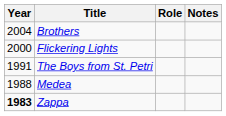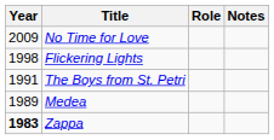+ row: 2009 | No Time for Love
- row: 2004 | Brothers
Flickering Lights | Year: 2000 -> 1998
Medea | Year: 1988 -> 1989
